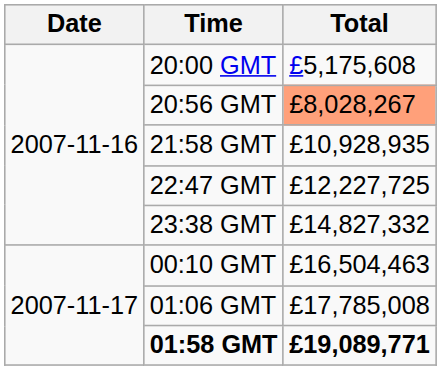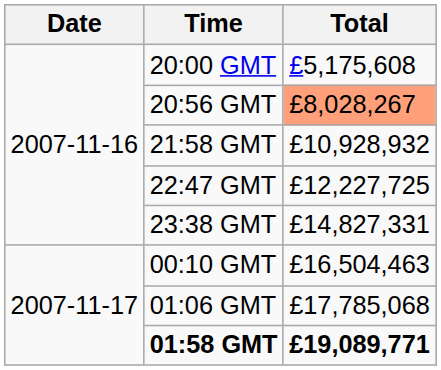21:58 GMT | Total: £10,928,935 -> £10,928,932
23:38 GMT | Total: £14,827,332 -> £14,827,331
01:06 GMT | Total: £17,785,008 -> £17,785,068
